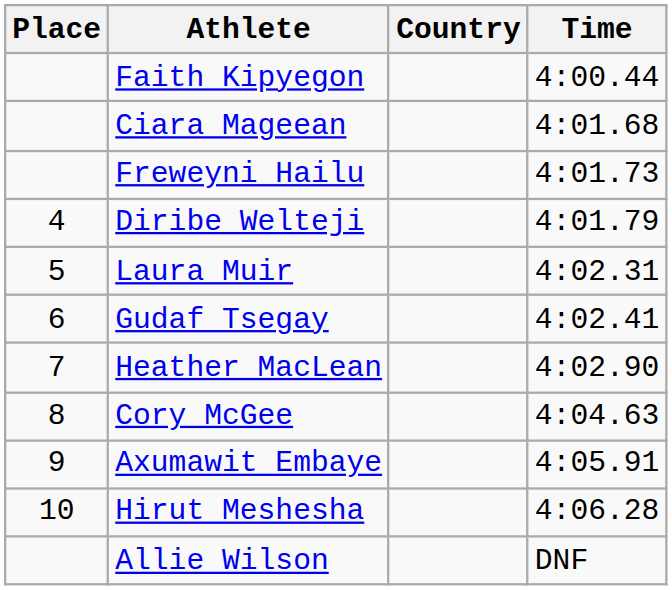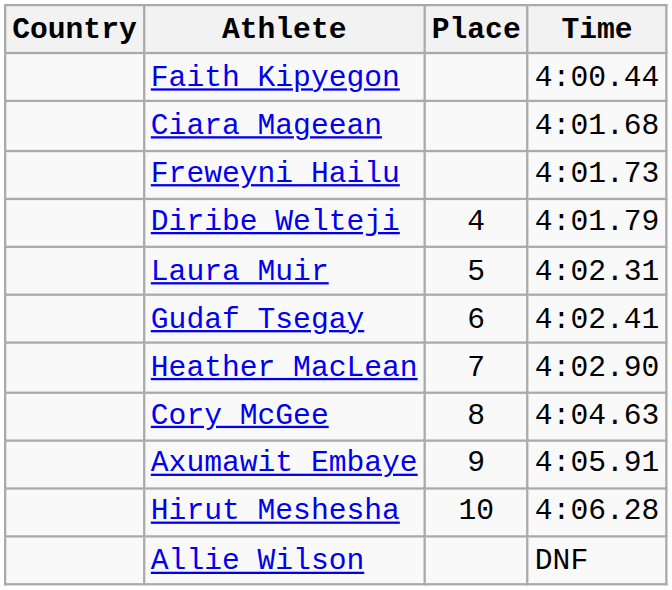columns swapped: Place <-> Country
